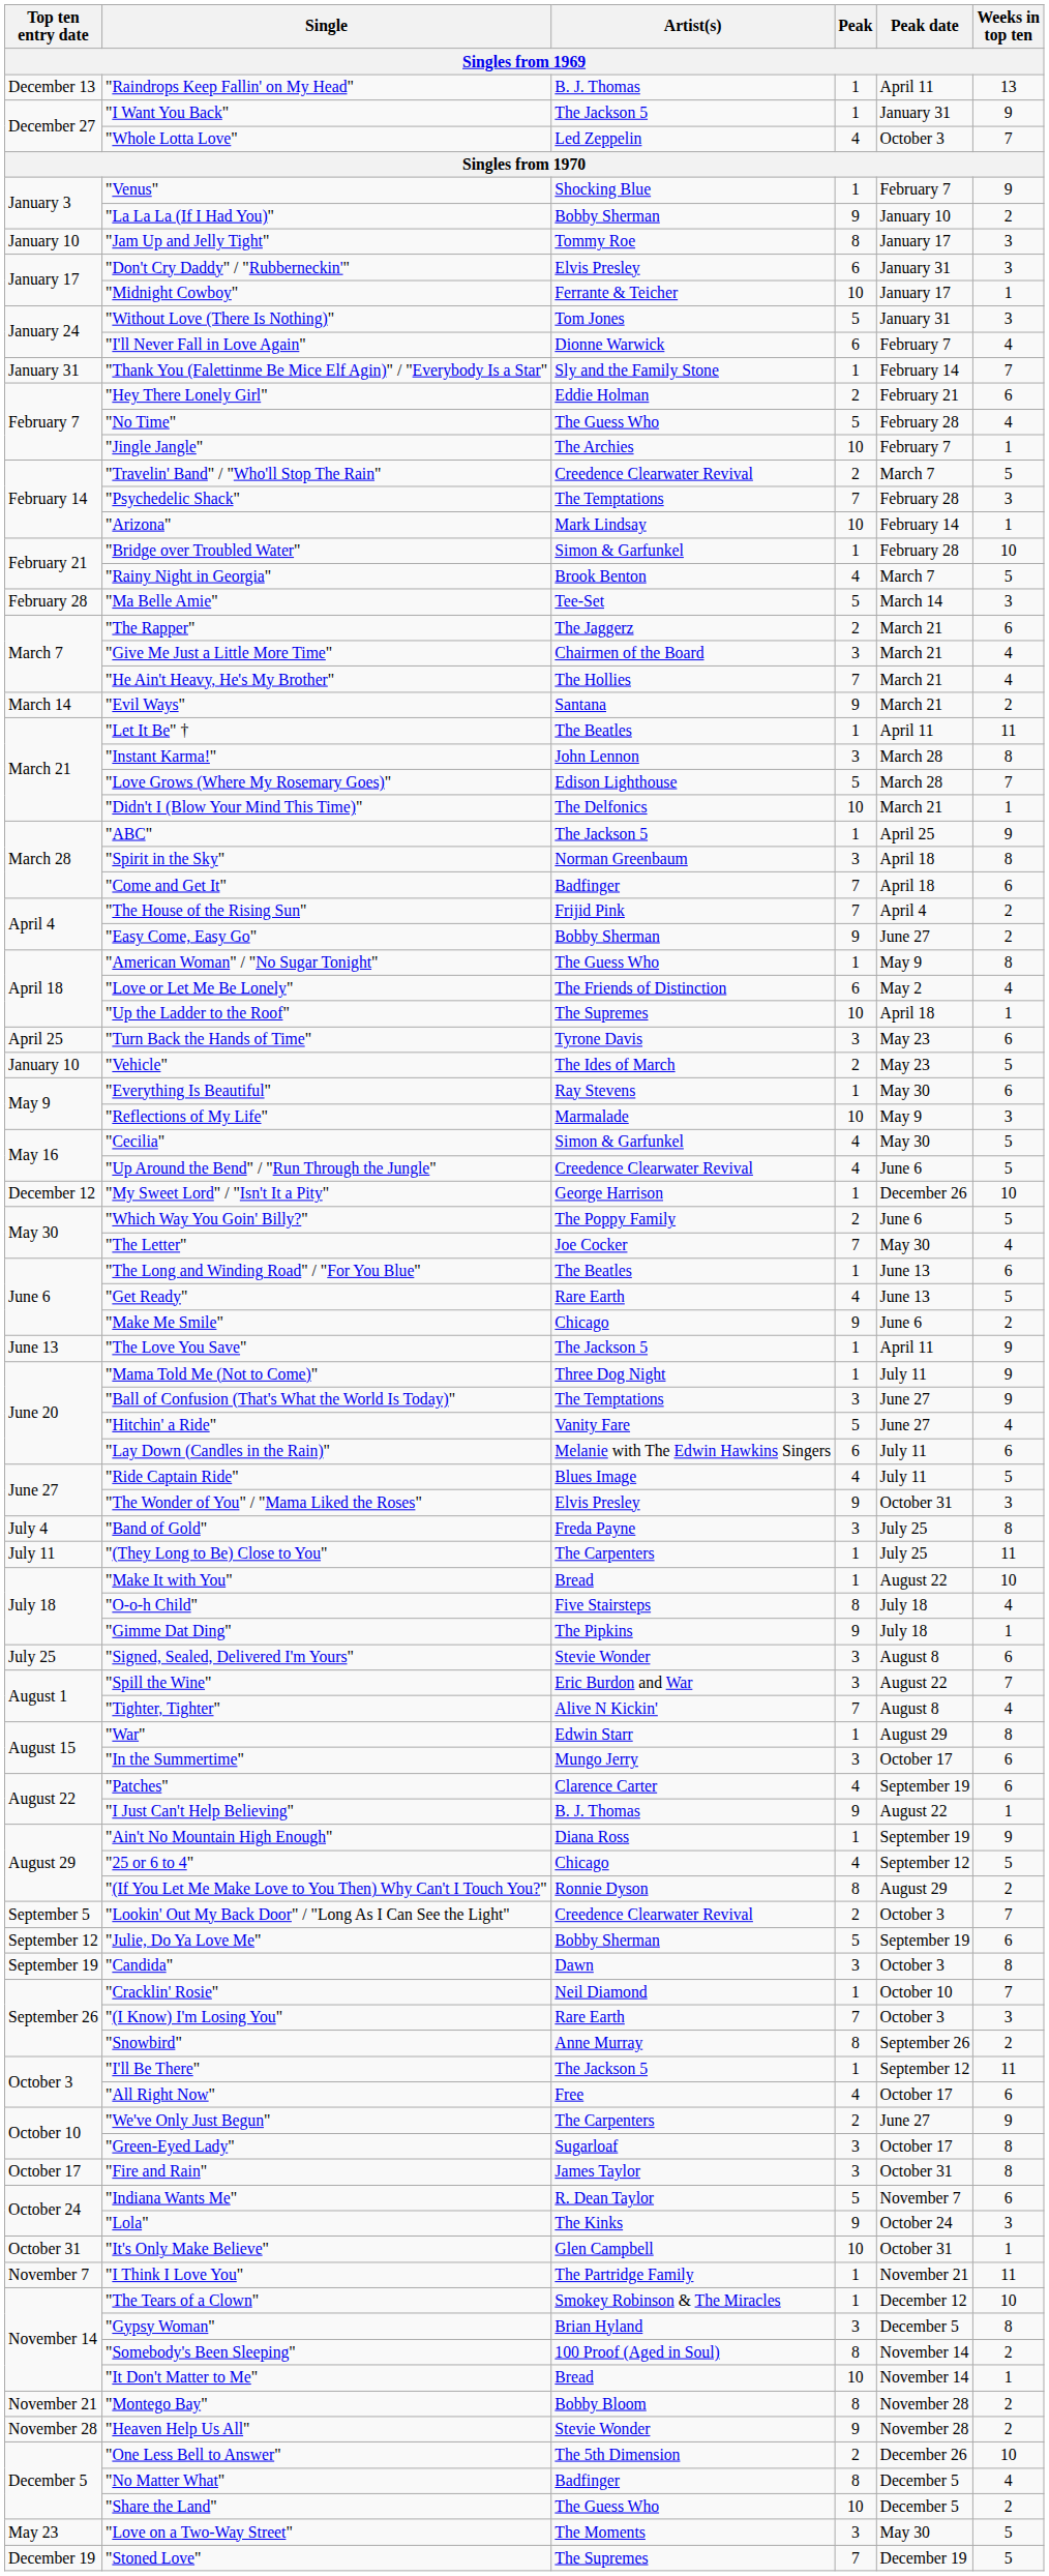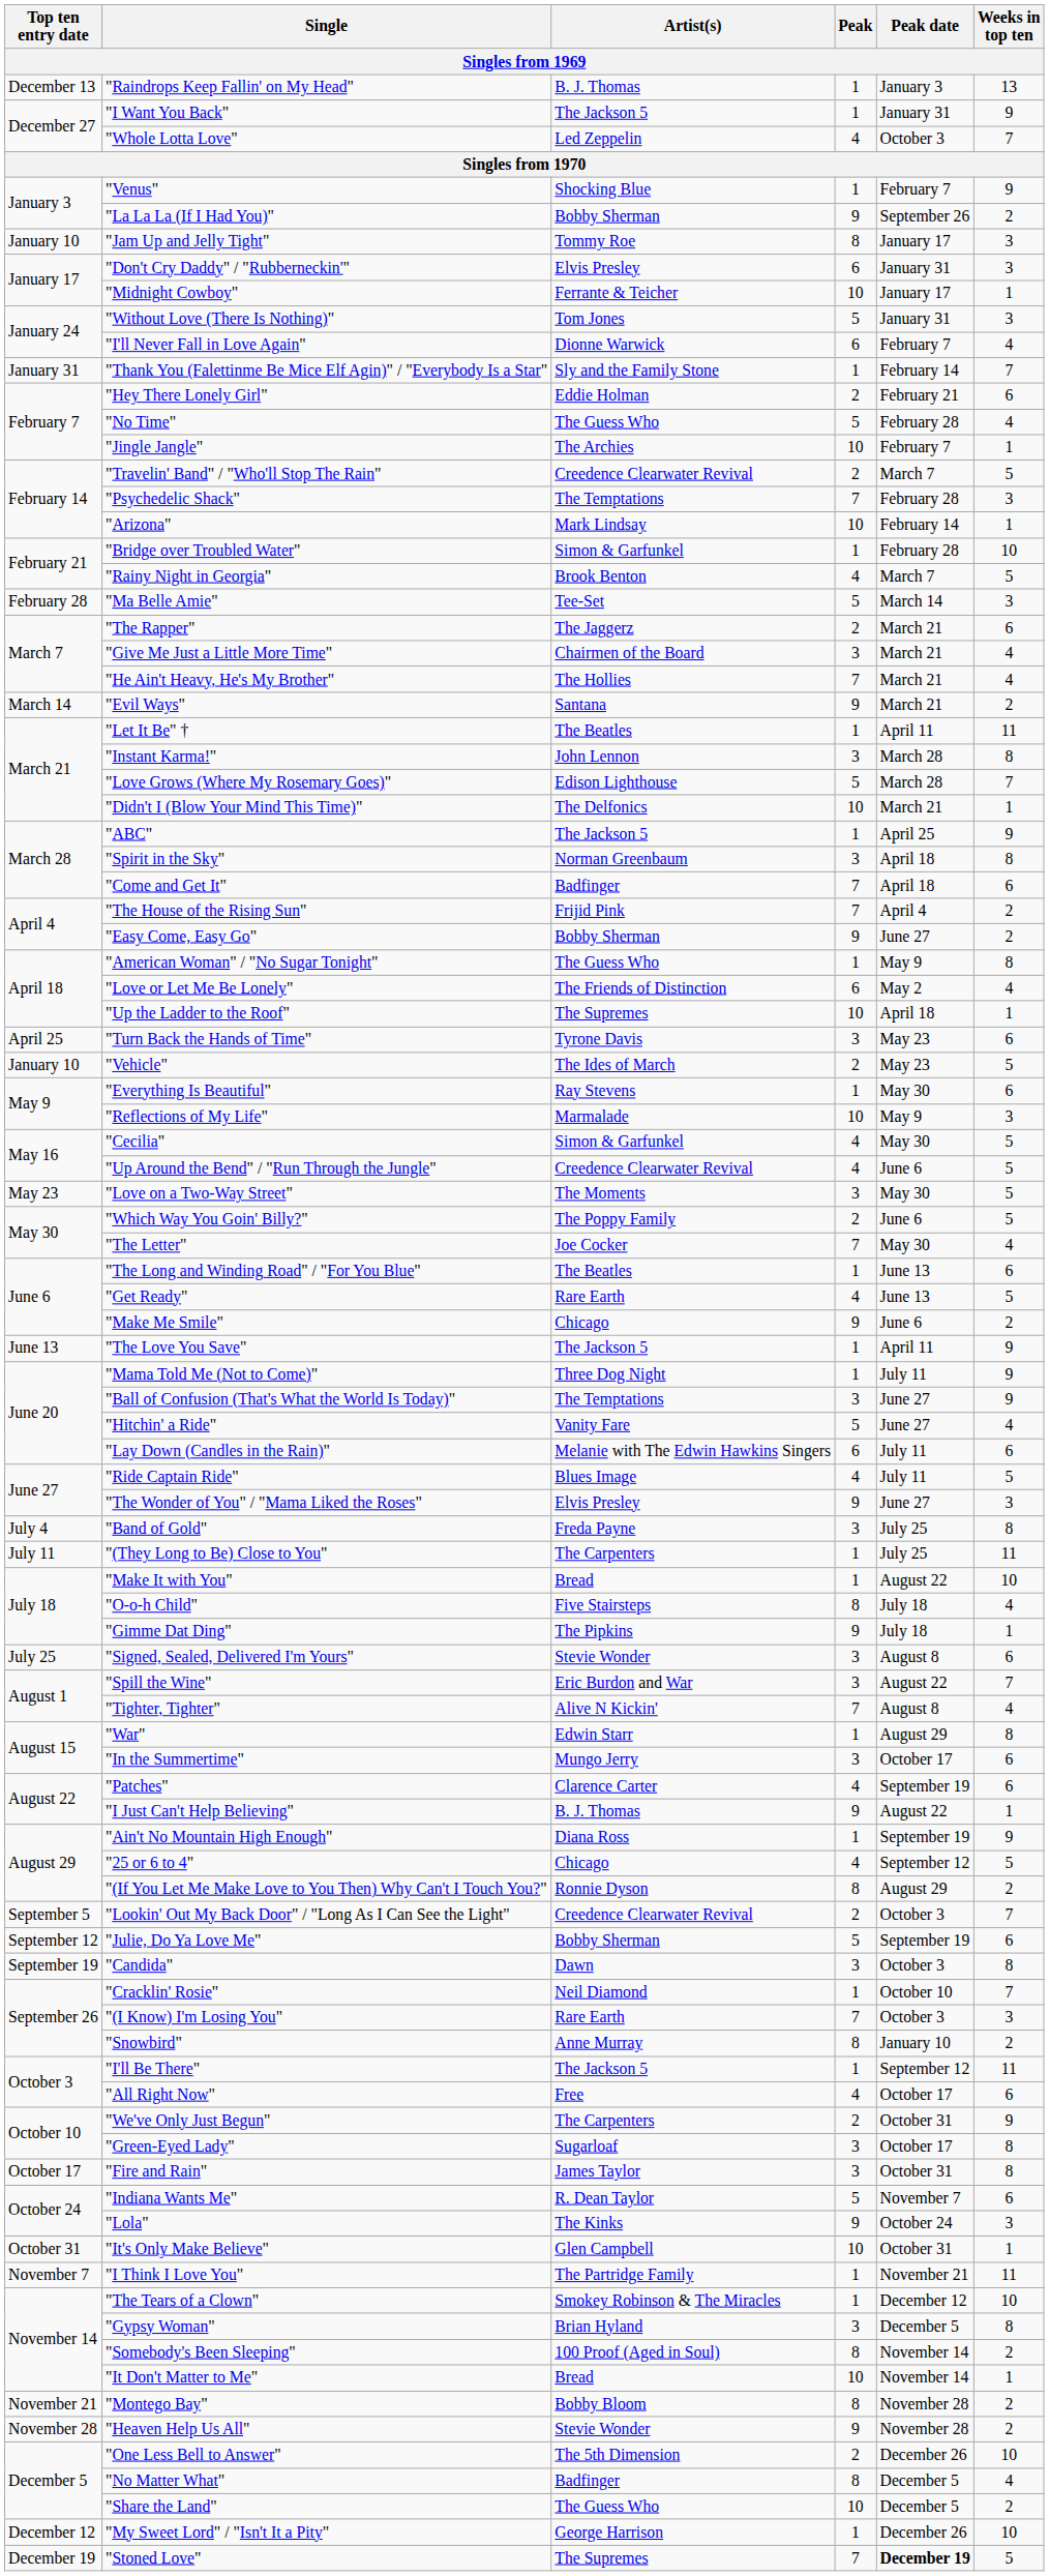"Raindrops Keep Fallin' on My Head" | Peak date: April 11 -> January 3
"La La La (If I Had You)" | Peak date: January 10 -> September 26
rows swapped: "Love on a Two-Way Street" <-> "My Sweet Lord" / "Isn't It a Pity"
"The Wonder of You" / "Mama Liked the Roses" | Peak date: October 31 -> June 27
"Snowbird" | Peak date: September 26 -> January 10
"We've Only Just Begun" | Peak date: June 27 -> October 31
"Stoned Love" | Peak date: normal -> bold
